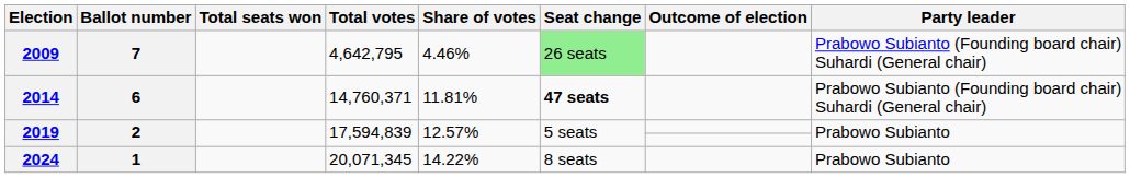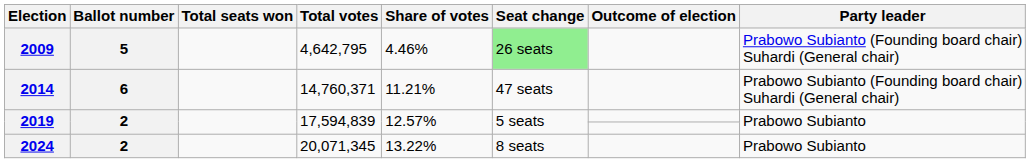2009 | Ballot number: 7 -> 5
2014 | Share of votes: 11.81% -> 11.21%
2014 | Seat change: bold -> normal
2024 | Ballot number: 1 -> 2
2024 | Share of votes: 14.22% -> 13.22%
